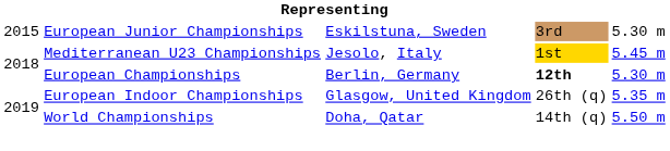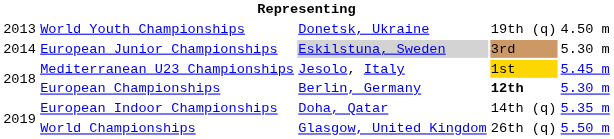+ row: 2013 | World Youth Championships | Donetsk, Ukraine | 19th (q) | 4.50 m
European Junior Championships | column 1: 2015 -> 2014
European Junior Championships | column 3: no background -> lightgrey background
European Indoor Championships | column 3: Glasgow, United Kingdom -> Doha, Qatar
European Indoor Championships | column 4: 26th (q) -> 14th (q)
World Championships | column 3: Doha, Qatar -> Glasgow, United Kingdom
World Championships | column 4: 14th (q) -> 26th (q)
